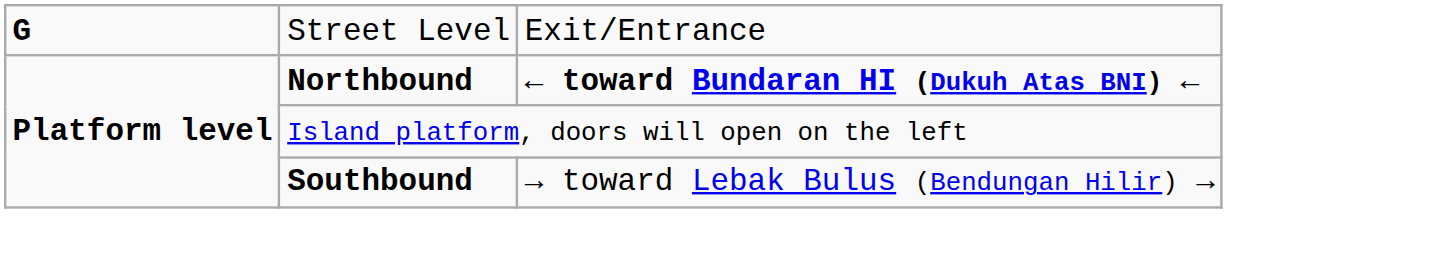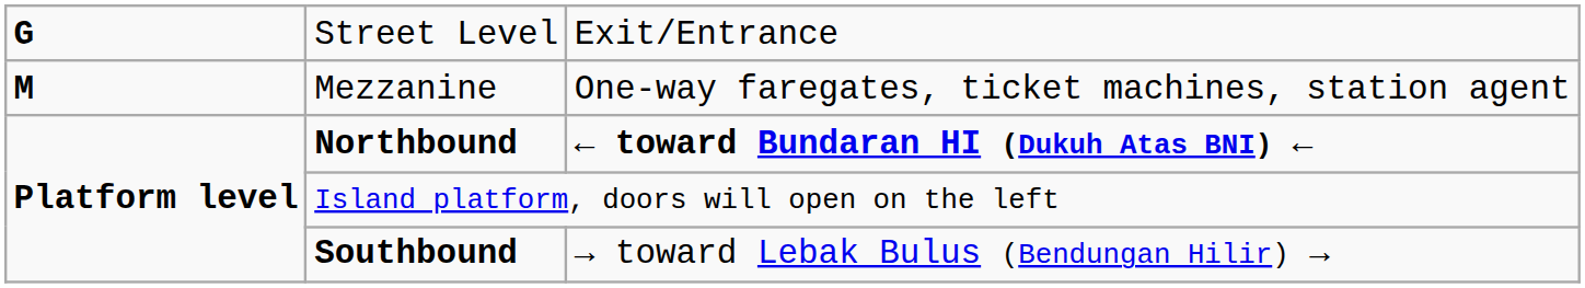+ row: M | Mezzanine | One-way faregates, ticket machines, station agent
